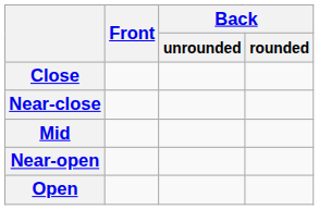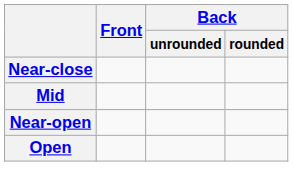- row: Close
